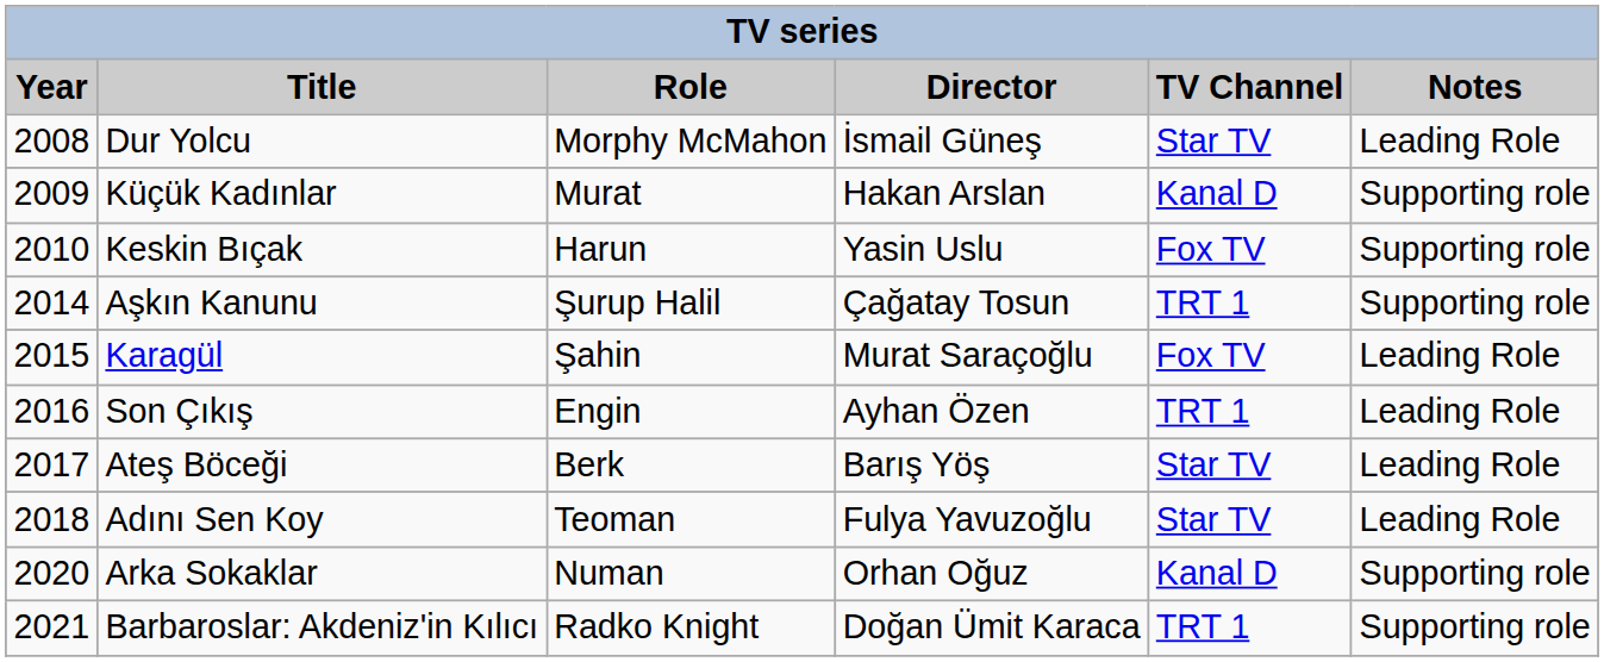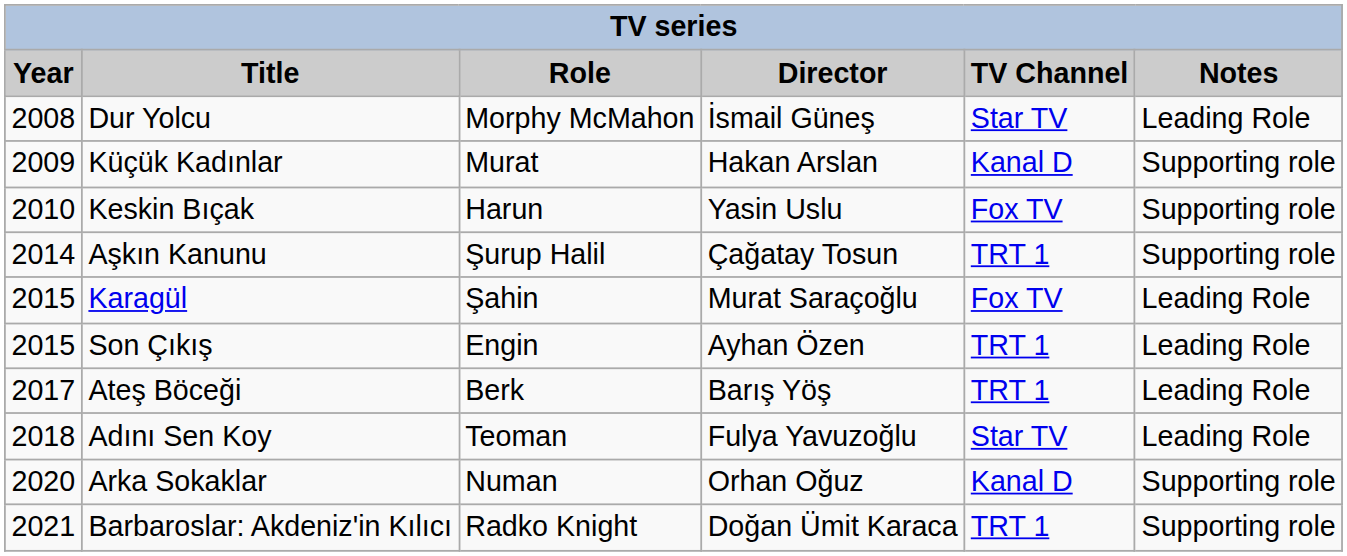Son Çıkış | Year: 2016 -> 2015
Ateş Böceği | TV Channel: Star TV -> TRT 1
